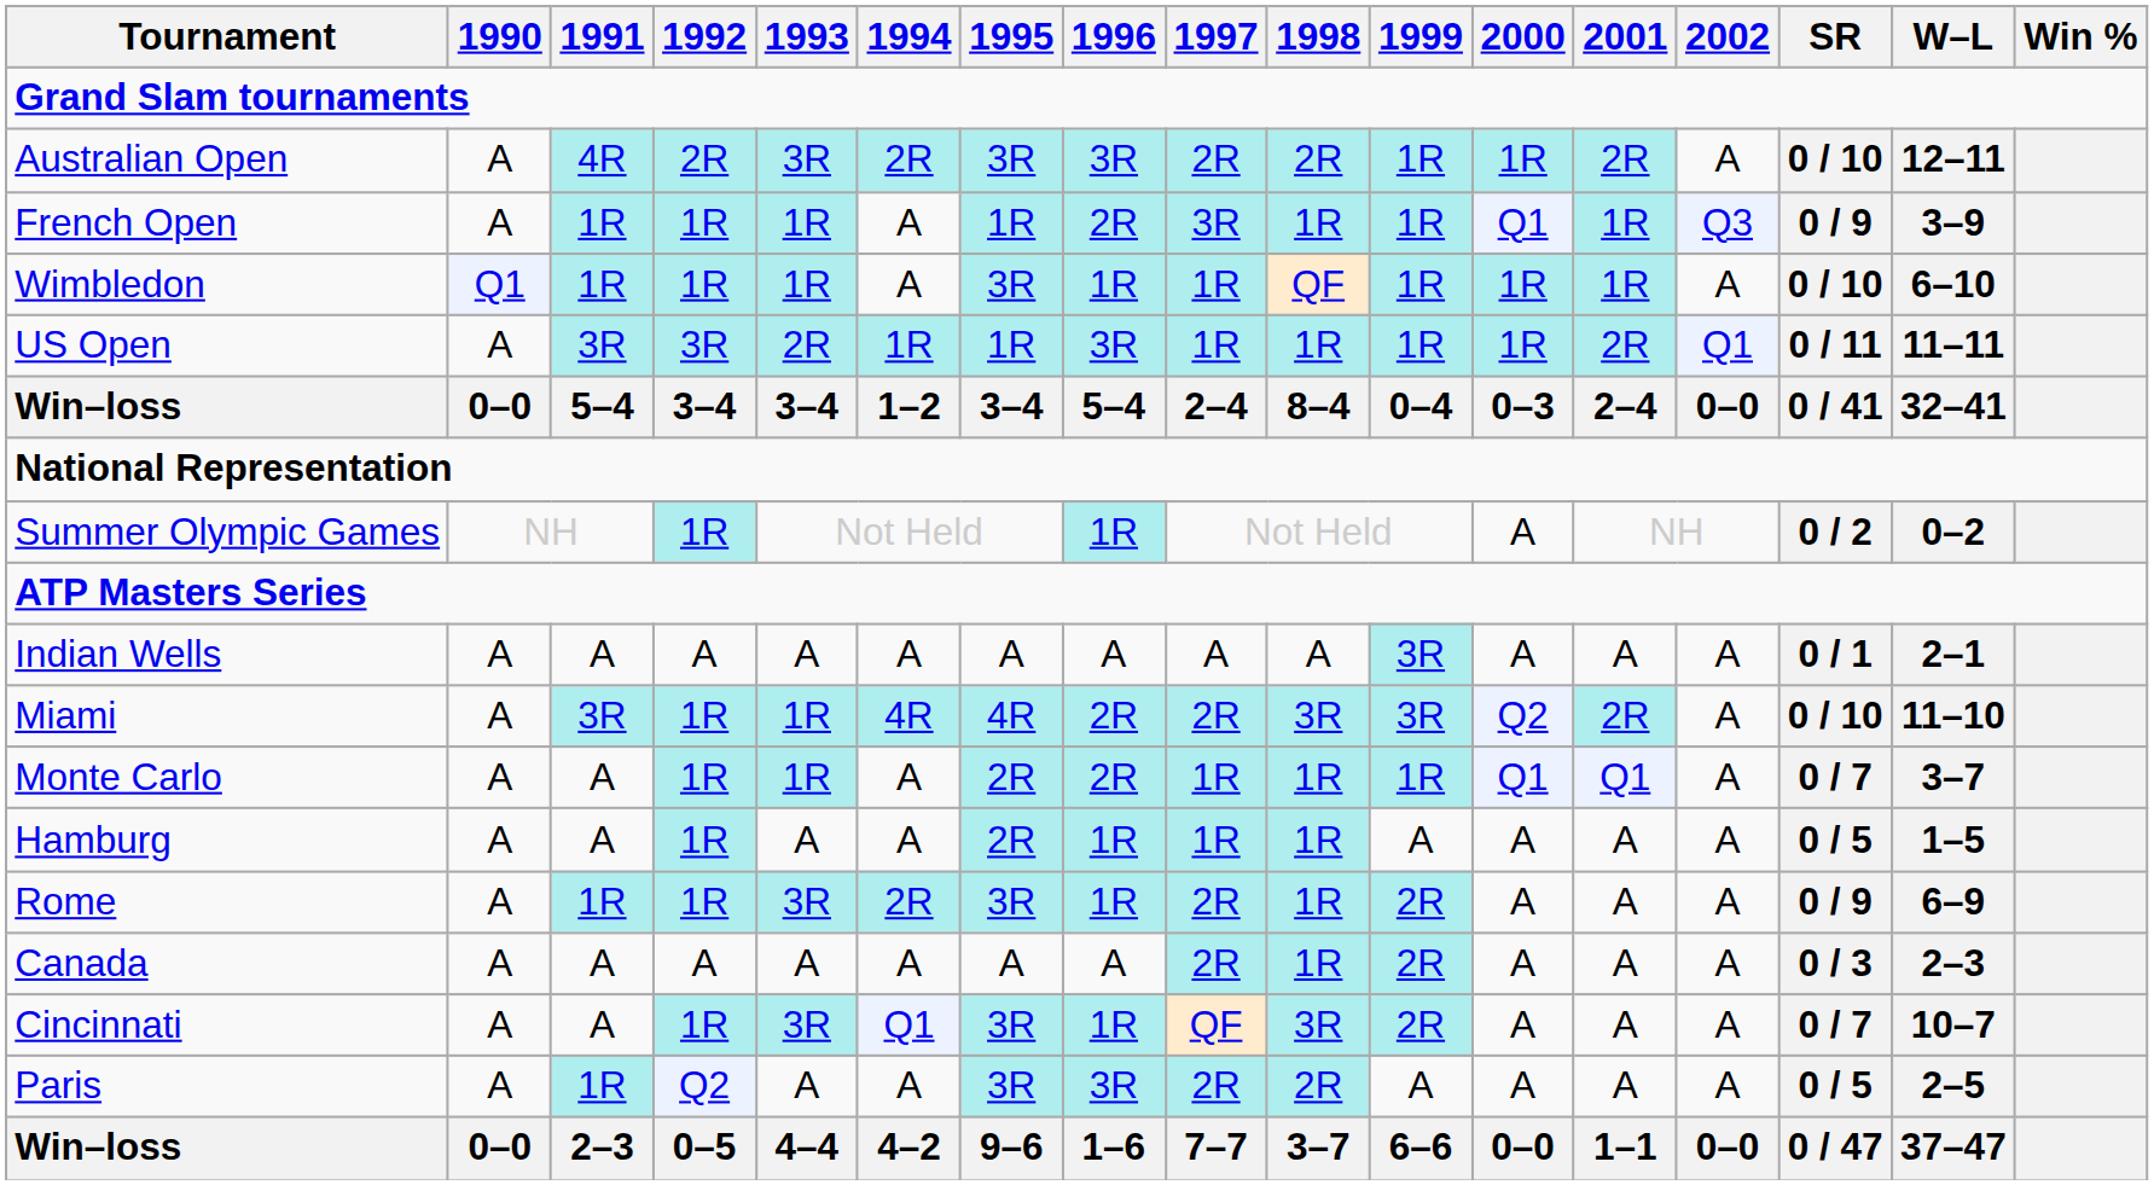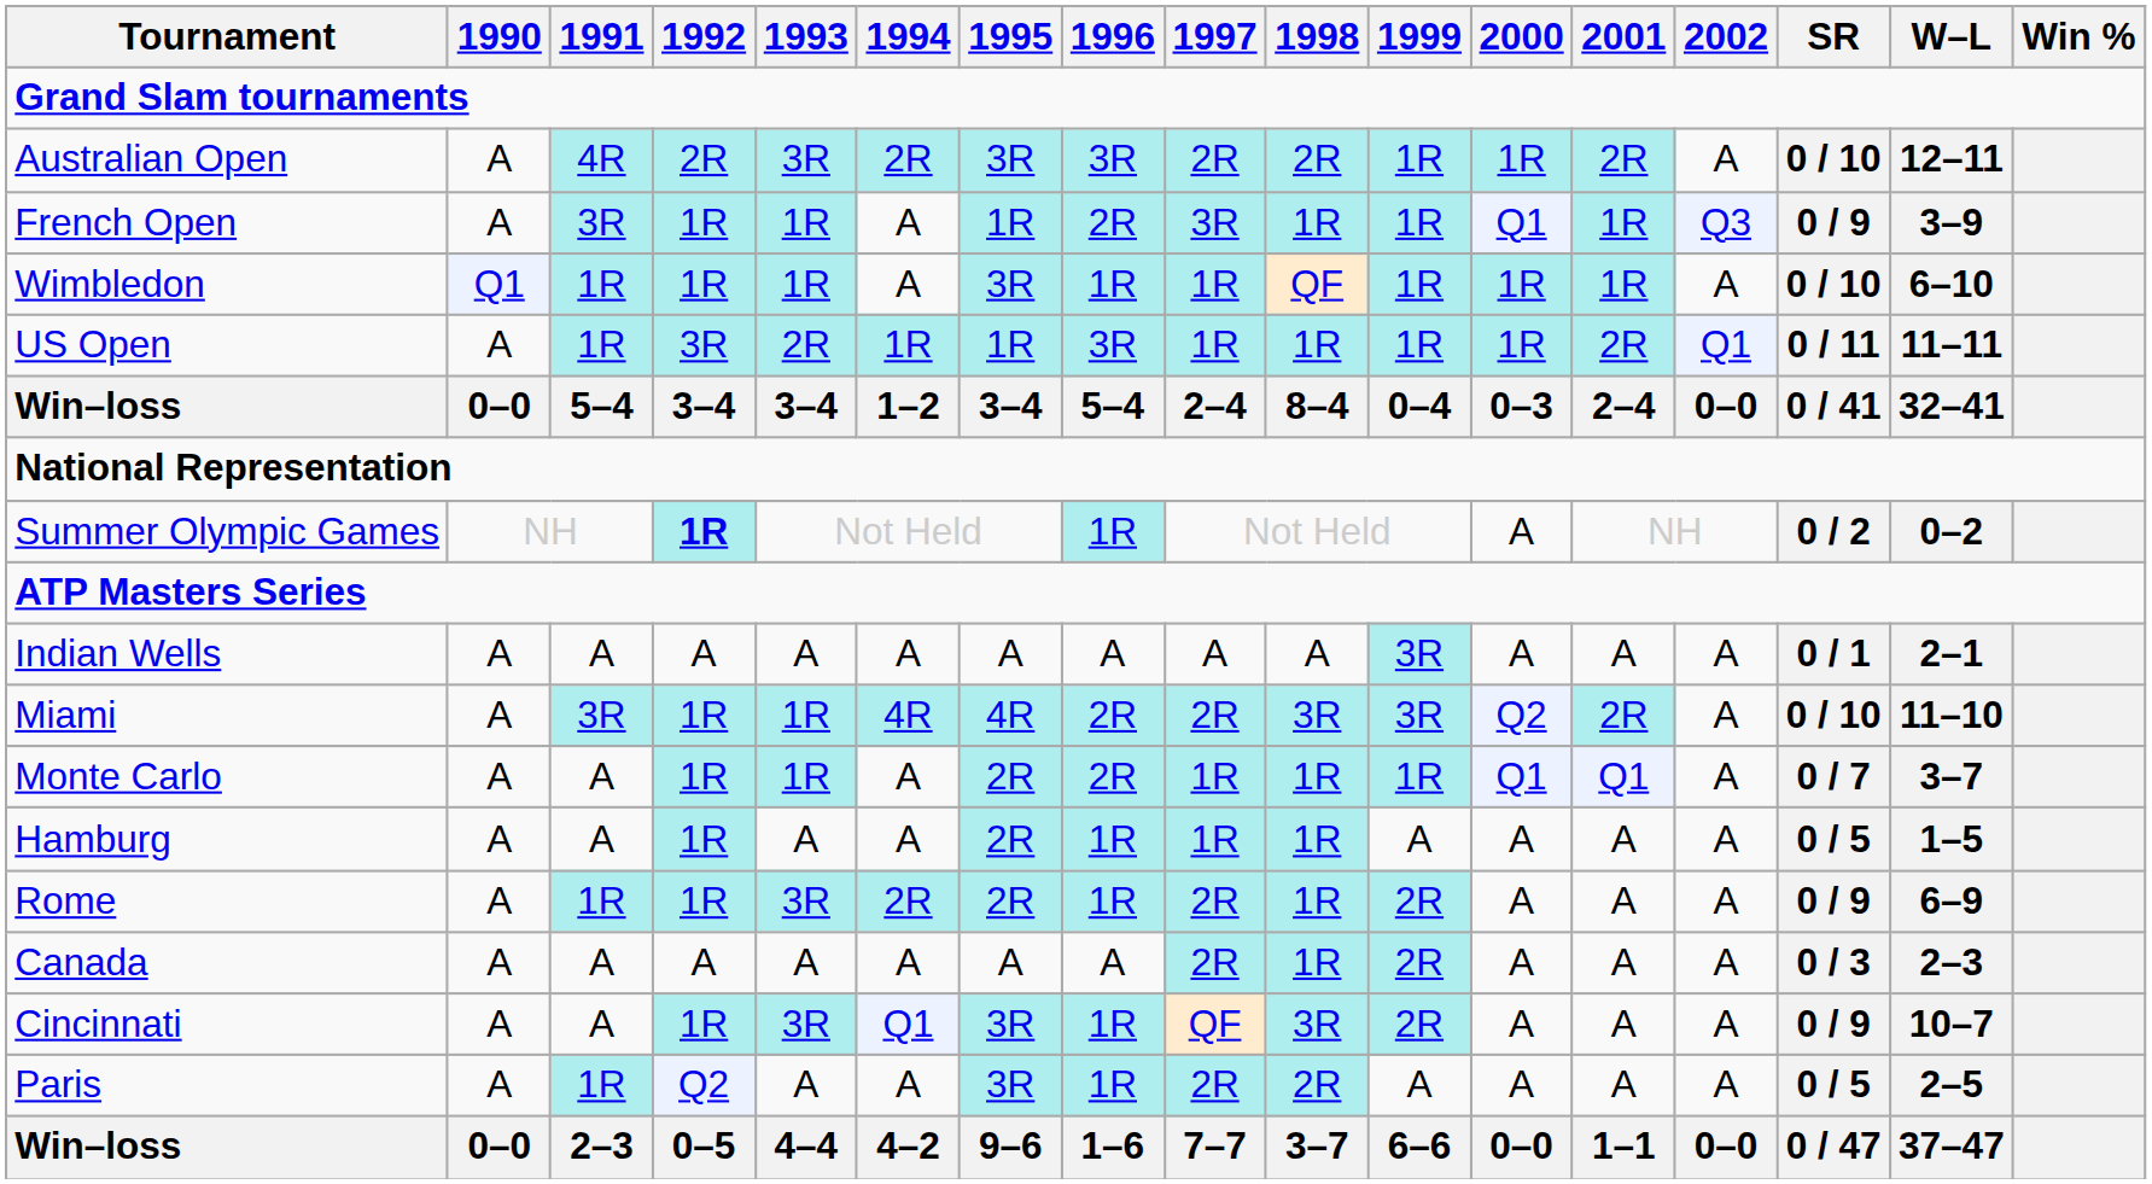French Open | 1991: 1R -> 3R
US Open | 1991: 3R -> 1R
Summer Olympic Games | 1992: normal -> bold
Rome | 1995: 3R -> 2R
Cincinnati | SR: 0 / 7 -> 0 / 9
Paris | 1996: 3R -> 1R
